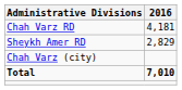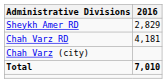rows swapped: Chah Varz RD <-> Sheykh Amer RD
